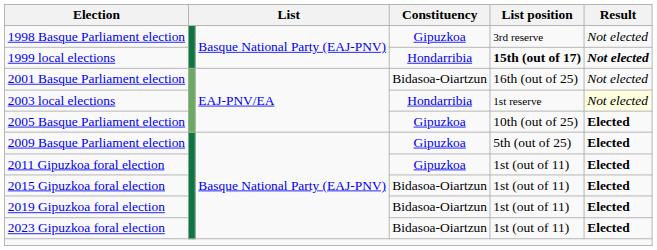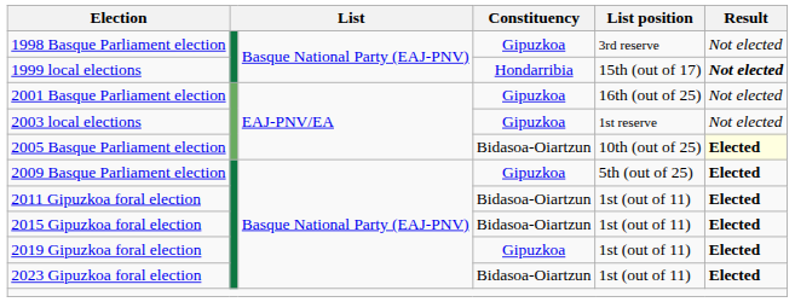1999 local elections | List position: bold -> normal
2001 Basque Parliament election | Constituency: Bidasoa-Oiartzun -> Gipuzkoa
2003 local elections | Constituency: Hondarribia -> Gipuzkoa
2003 local elections | Result: lightyellow background -> no background
2005 Basque Parliament election | Constituency: Gipuzkoa -> Bidasoa-Oiartzun
2005 Basque Parliament election | Result: no background -> lightyellow background
2011 Gipuzkoa foral election | Constituency: Gipuzkoa -> Bidasoa-Oiartzun
2019 Gipuzkoa foral election | Constituency: Bidasoa-Oiartzun -> Gipuzkoa
